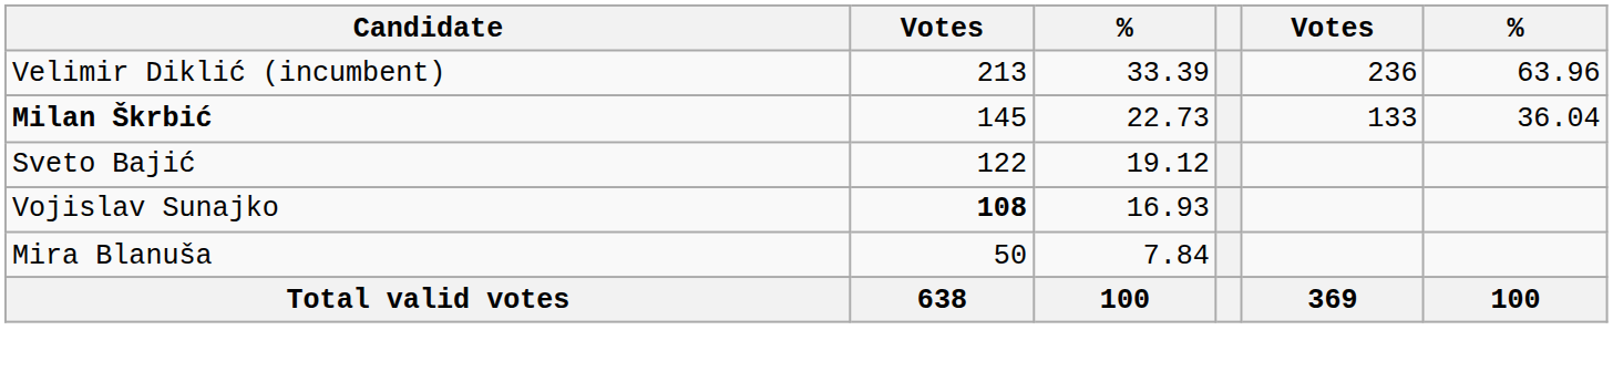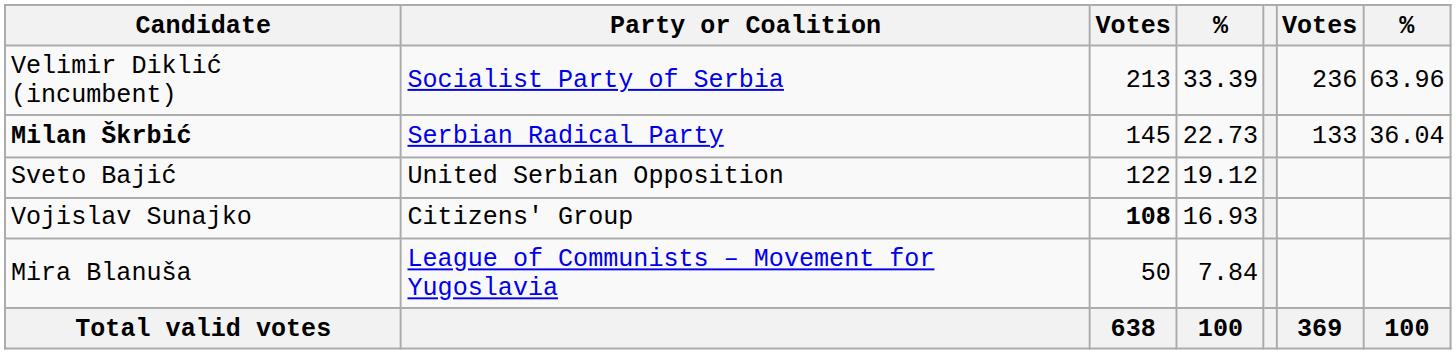+ column: Party or Coalition | Socialist Party of Serbia | Serbian Radical Party | United Serbian Opposition | Citizens' Group | League of Communists – Movement for Yugoslavia
